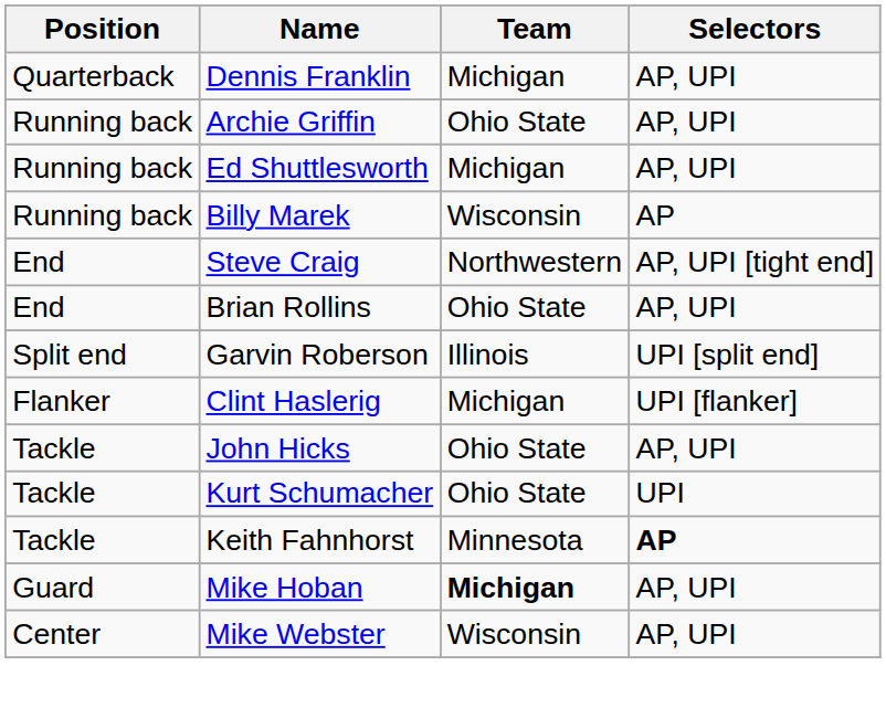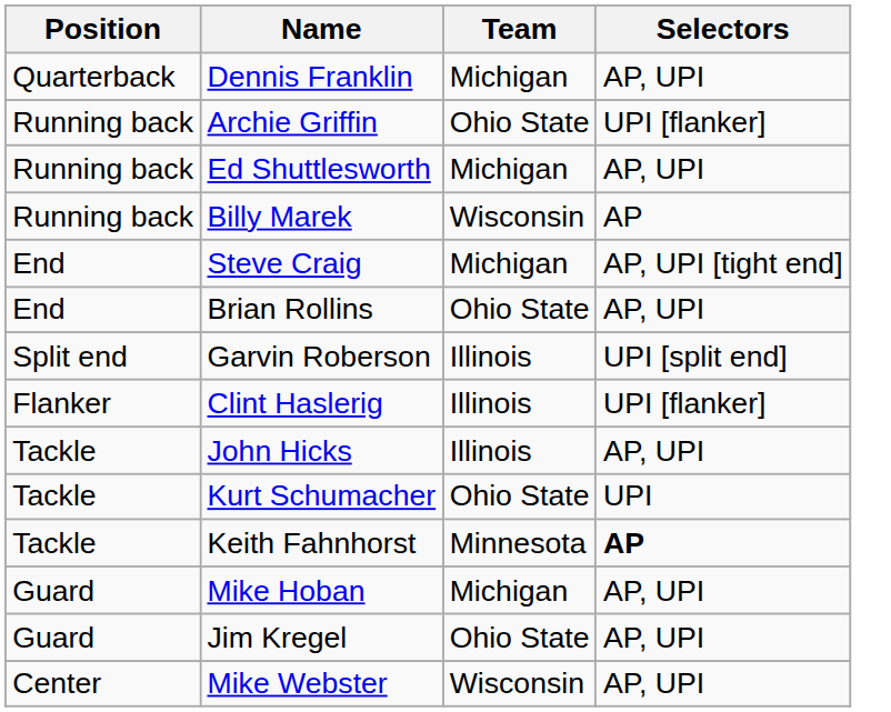Archie Griffin | Selectors: AP, UPI -> UPI [flanker]
Steve Craig | Team: Northwestern -> Michigan
Clint Haslerig | Team: Michigan -> Illinois
John Hicks | Team: Ohio State -> Illinois
Mike Hoban | Team: bold -> normal
+ row: Guard | Jim Kregel | Ohio State | AP, UPI
